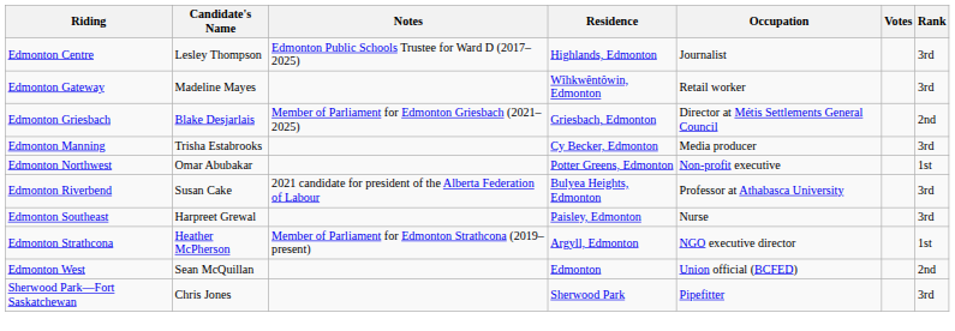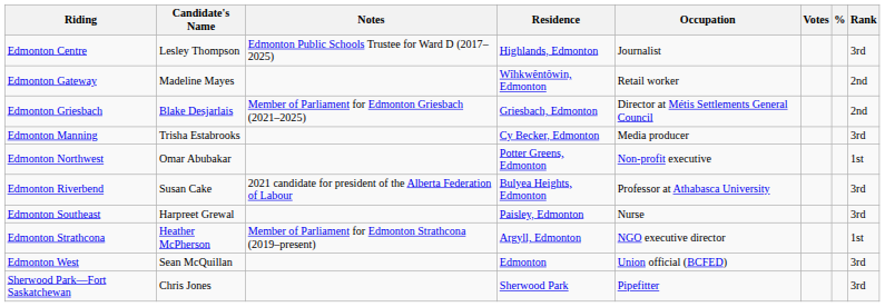+ column: %
Edmonton Gateway | Rank: 3rd -> 2nd
Edmonton West | Rank: 2nd -> 3rd
